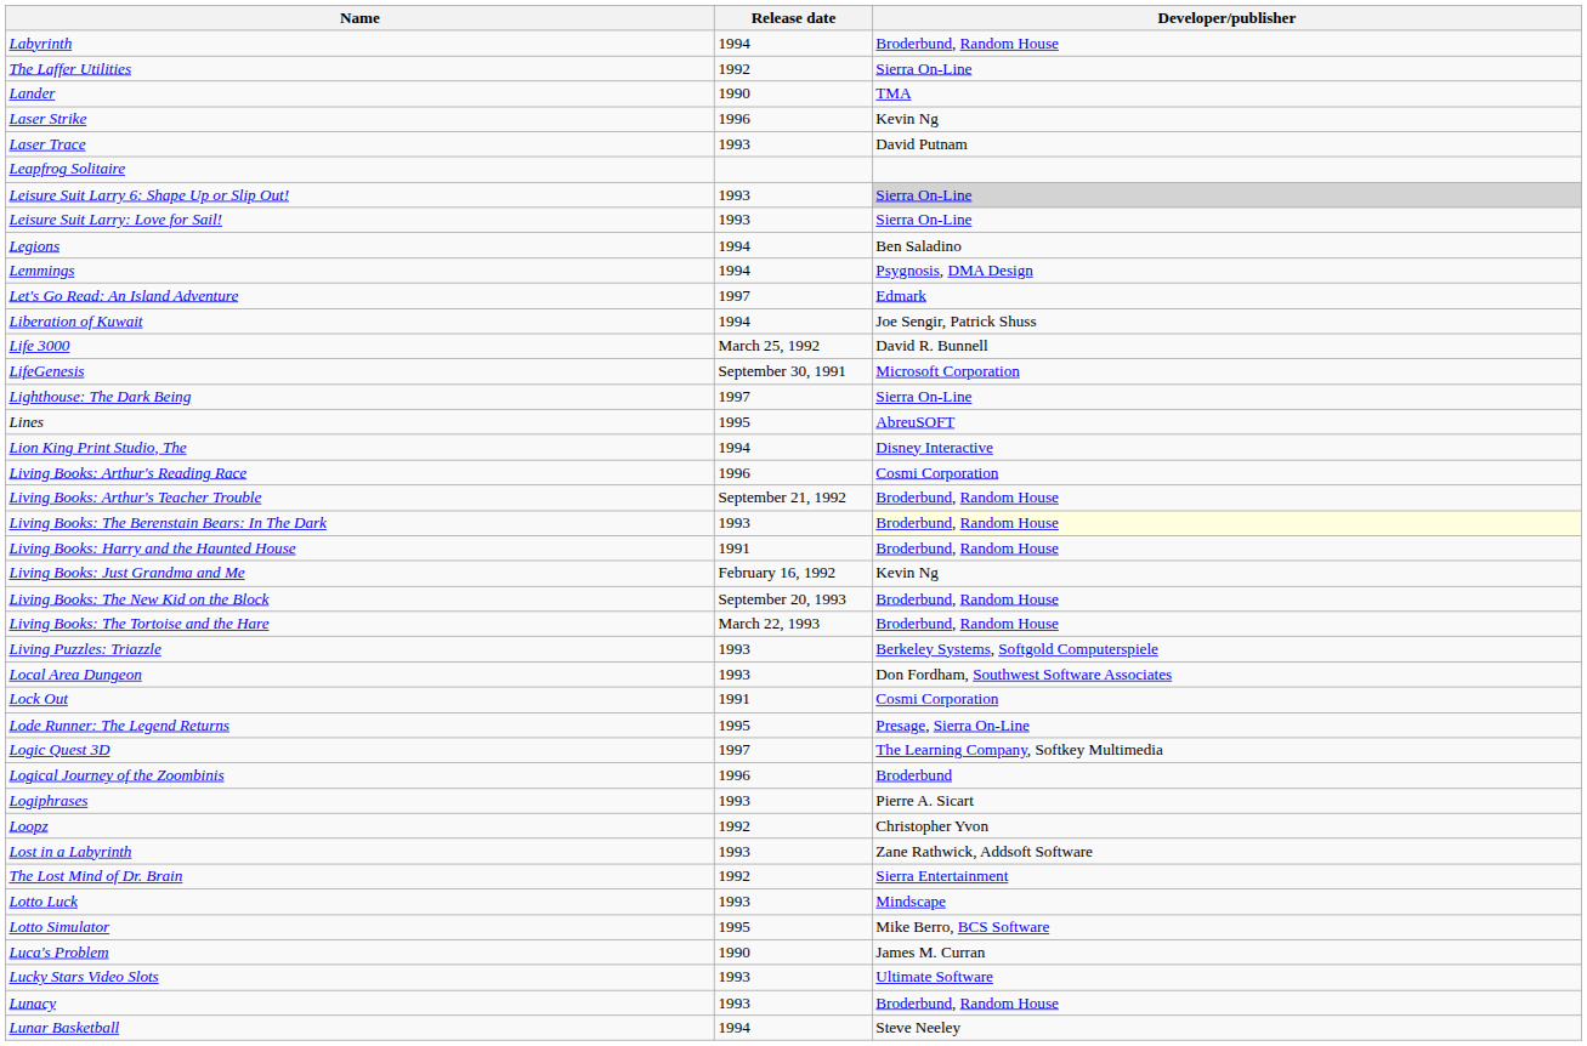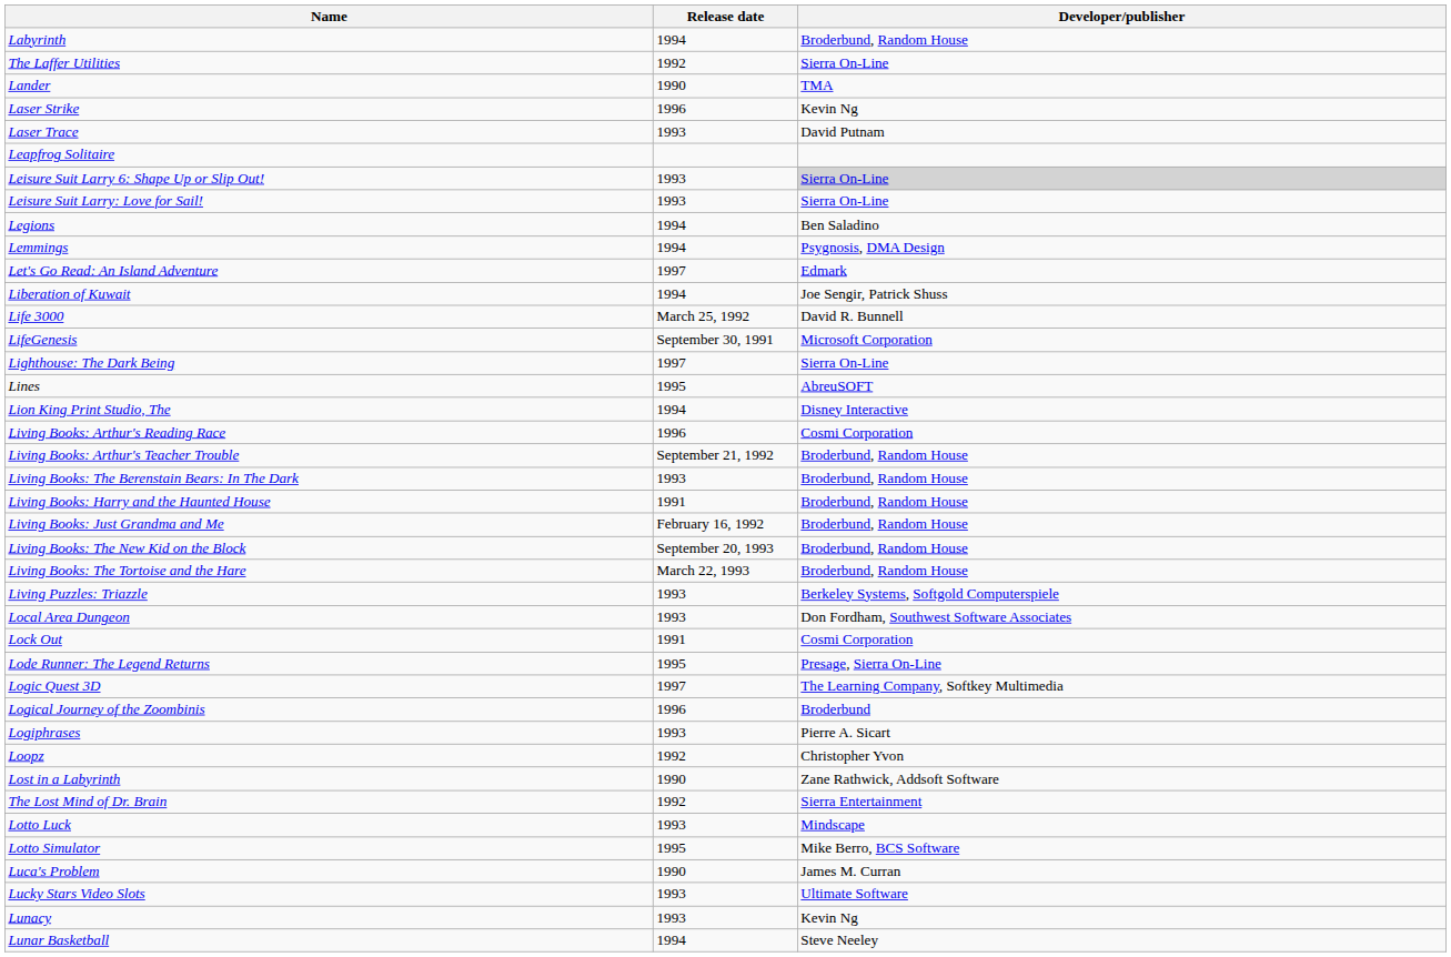Living Books: The Berenstain Bears: In The Dark | Developer/publisher: lightyellow background -> no background
Living Books: Just Grandma and Me | Developer/publisher: Kevin Ng -> Broderbund, Random House
Lost in a Labyrinth | Release date: 1993 -> 1990
Lunacy | Developer/publisher: Broderbund, Random House -> Kevin Ng
